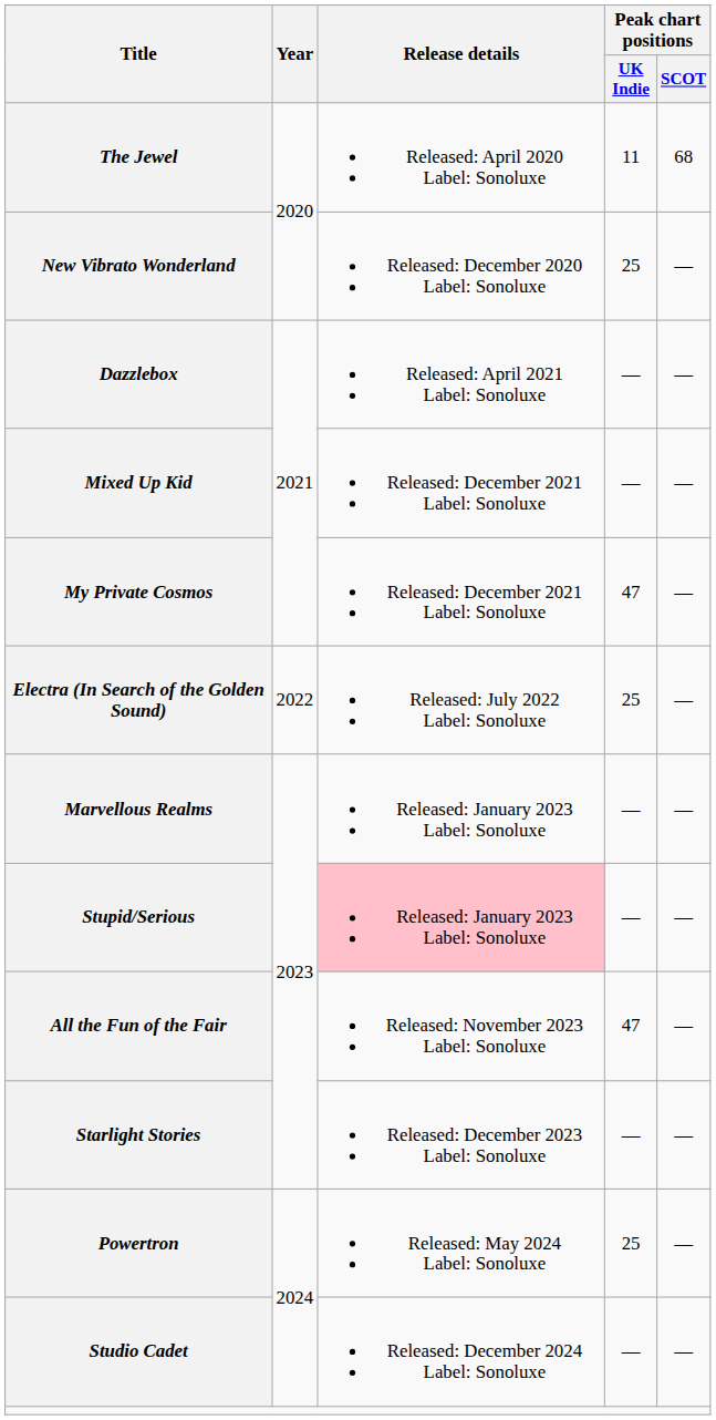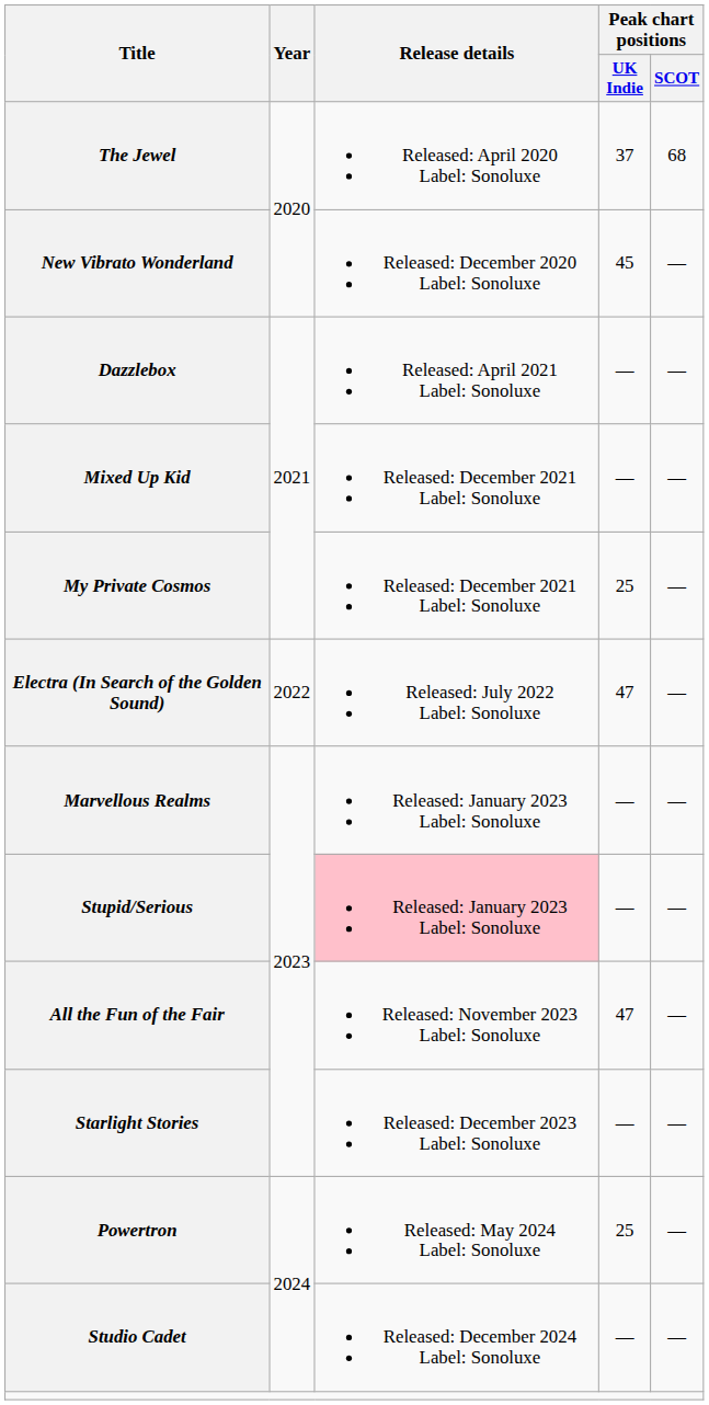The Jewel | Peak chart positions / UK Indie: 11 -> 37
New Vibrato Wonderland | Peak chart positions / UK Indie: 25 -> 45
My Private Cosmos | Peak chart positions / UK Indie: 47 -> 25
Electra (In Search of the Golden Sound) | Peak chart positions / UK Indie: 25 -> 47
